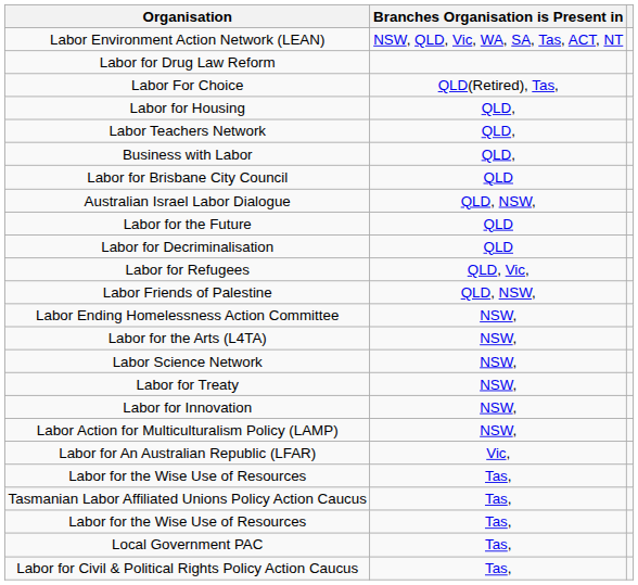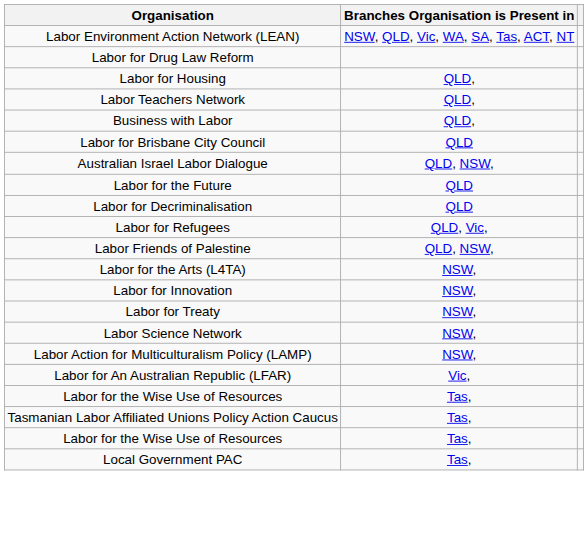- row: Labor For Choice | QLD(Retired), Tas,
- row: Labor Ending Homelessness Action Committee | NSW,
rows swapped: Labor for Innovation <-> Labor Science Network
- row: Labor for Civil & Political Rights Policy Action Caucus | Tas,
